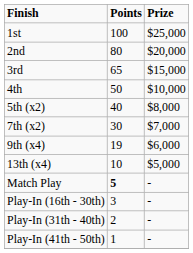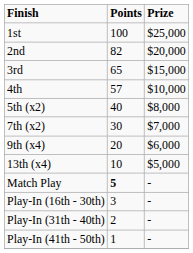2nd | Points: 80 -> 82
4th | Points: 50 -> 57
9th (x4) | Points: 19 -> 20
